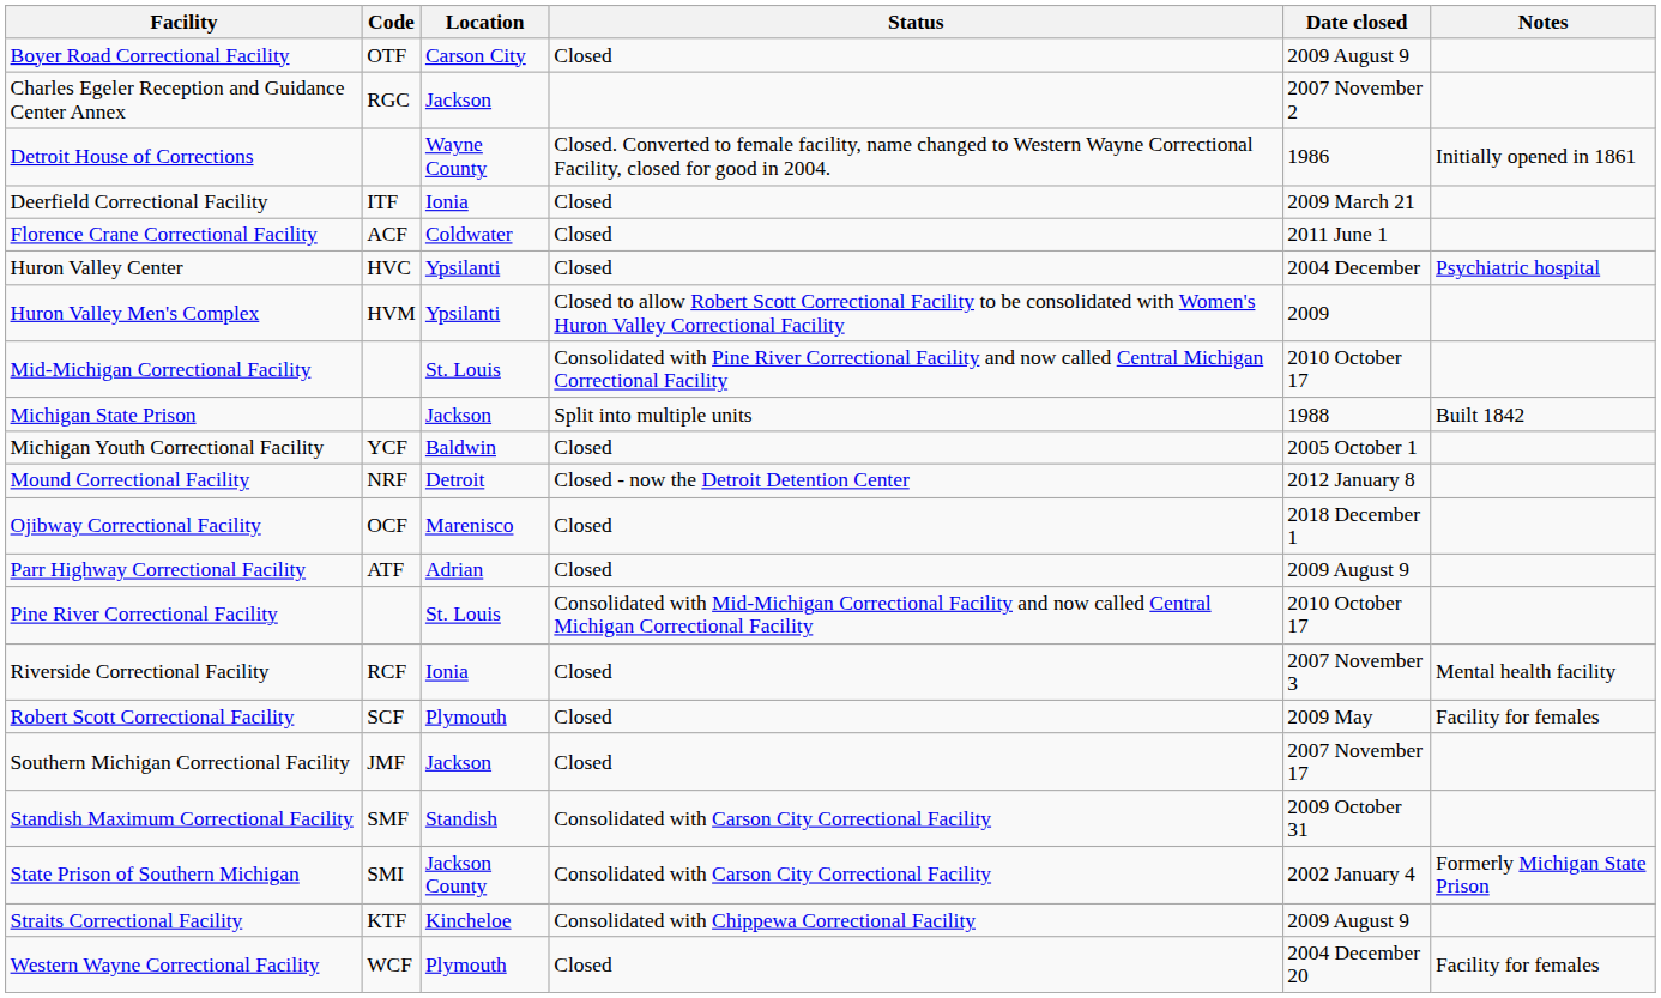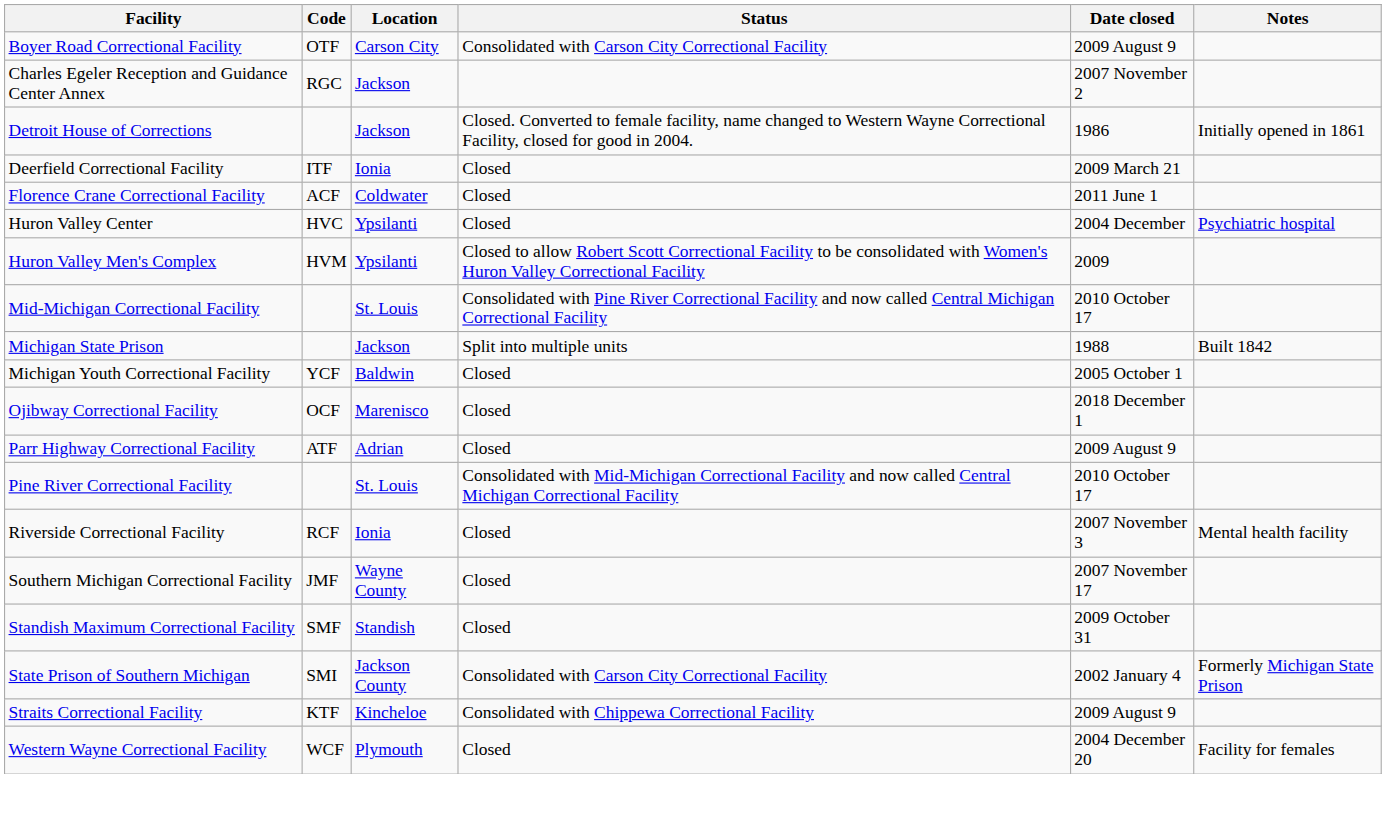Boyer Road Correctional Facility | Status: Closed -> Consolidated with Carson City Correctional Facility
Detroit House of Corrections | Location: Wayne County -> Jackson
- row: Mound Correctional Facility | NRF | Detroit | Closed - now the Detroit Detention Center | 2012 January 8
- row: Robert Scott Correctional Facility | SCF | Plymouth | Closed | 2009 May | Facility for females
Southern Michigan Correctional Facility | Location: Jackson -> Wayne County
Standish Maximum Correctional Facility | Status: Consolidated with Carson City Correctional Facility -> Closed
